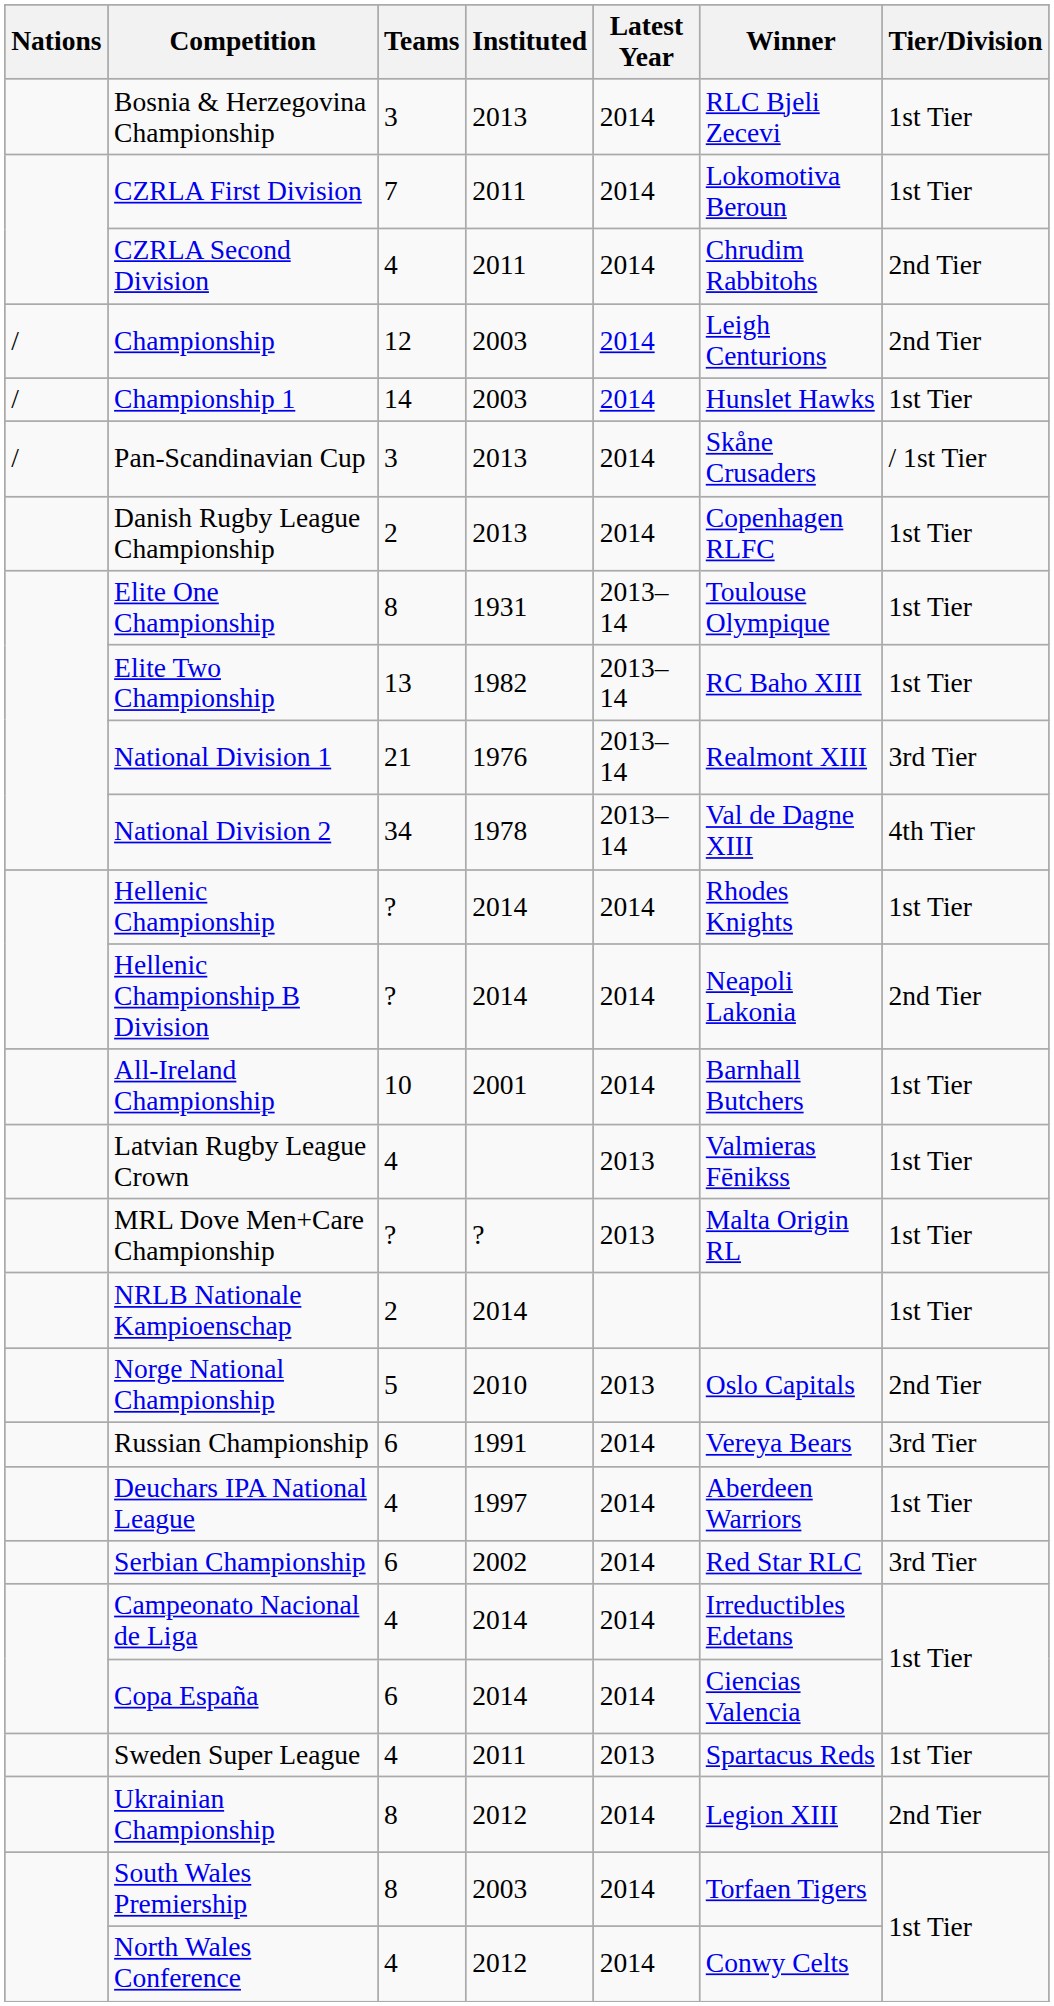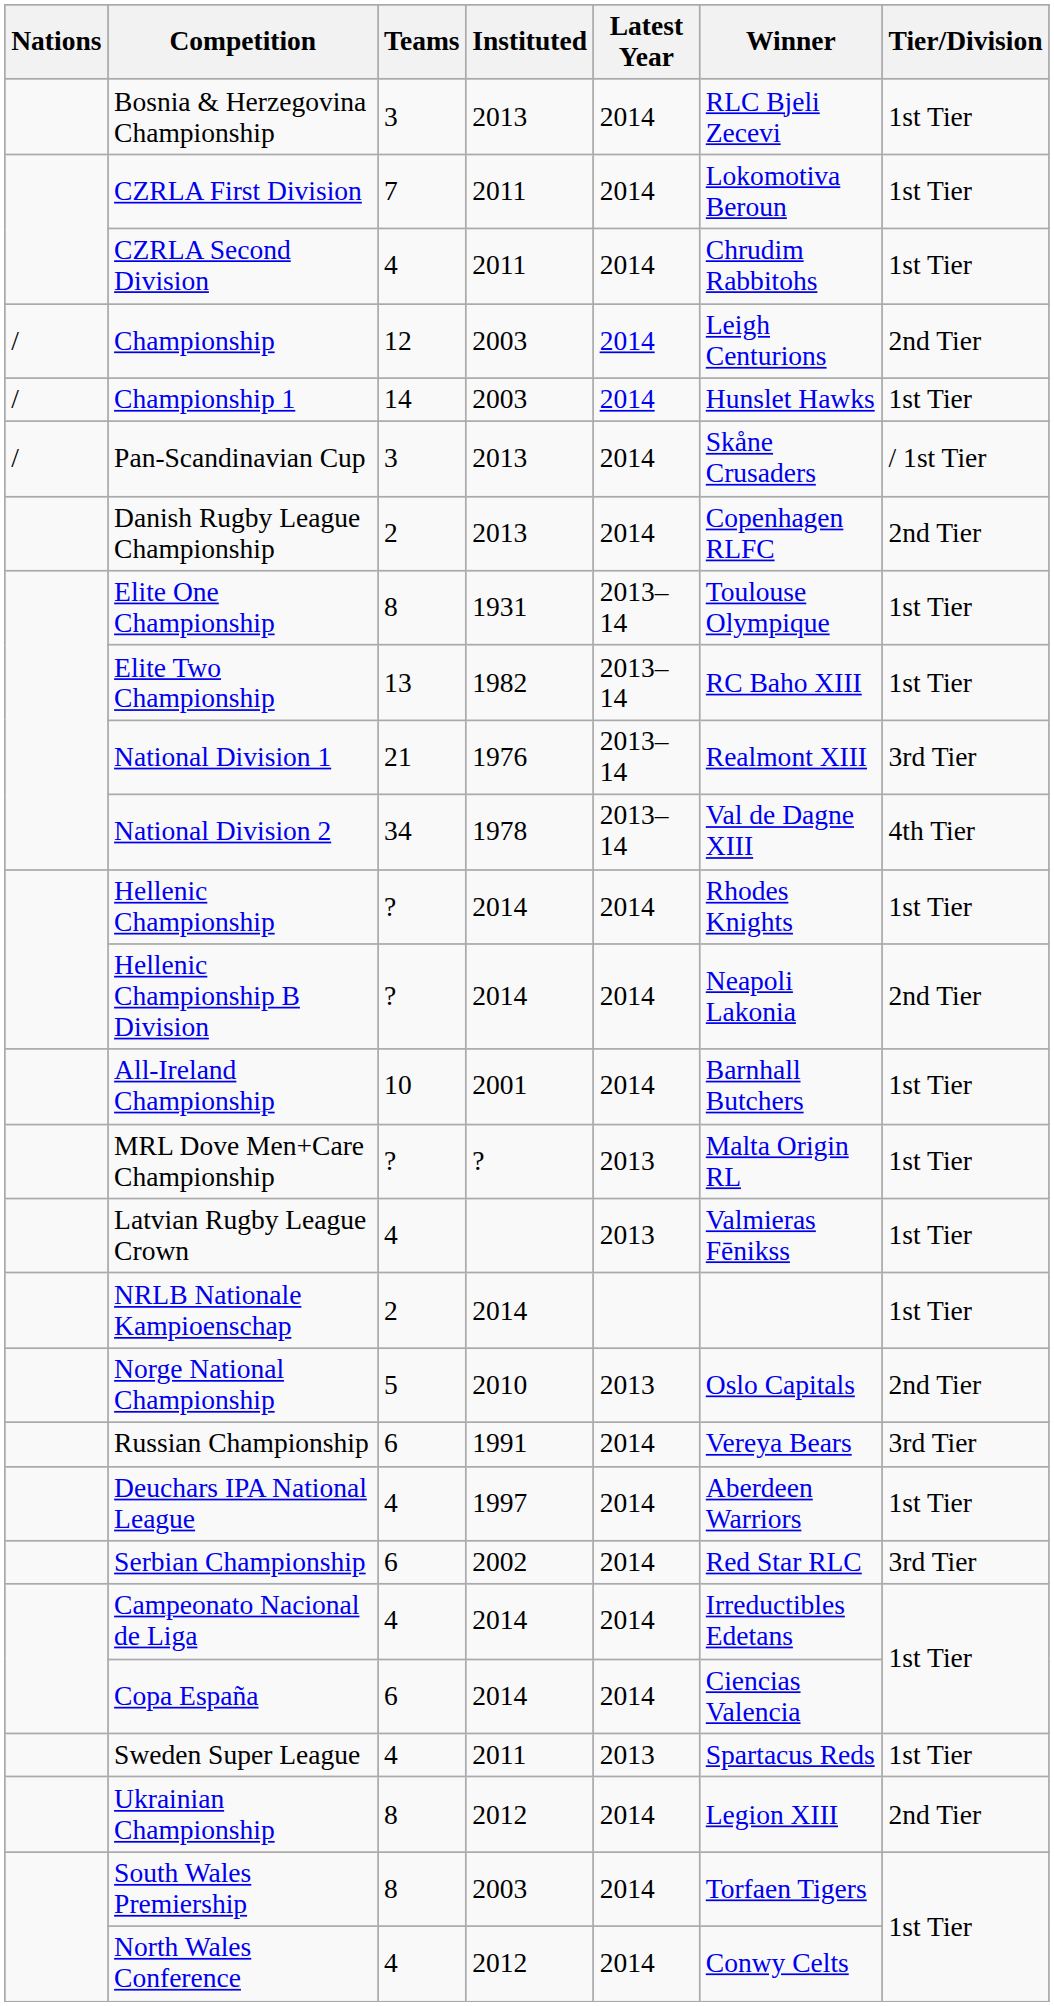CZRLA Second Division | Tier/Division: 2nd Tier -> 1st Tier
Danish Rugby League Championship | Tier/Division: 1st Tier -> 2nd Tier
rows swapped: Latvian Rugby League Crown <-> MRL Dove Men+Care Championship
